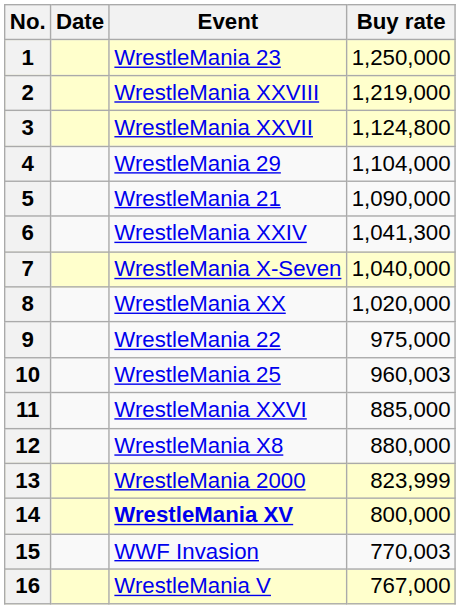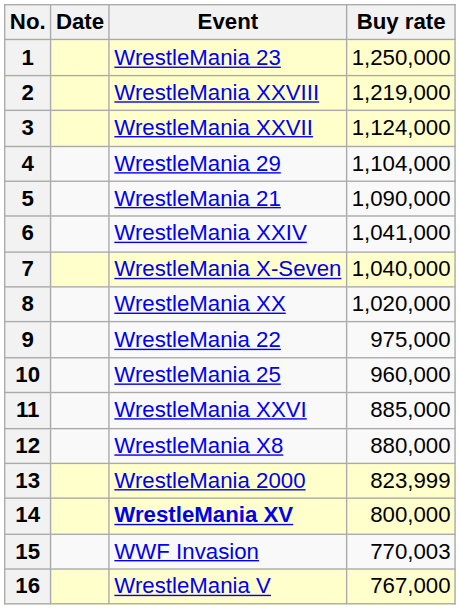3 | Buy rate: 1,124,800 -> 1,124,000
6 | Buy rate: 1,041,300 -> 1,041,000
10 | Buy rate: 960,003 -> 960,000
